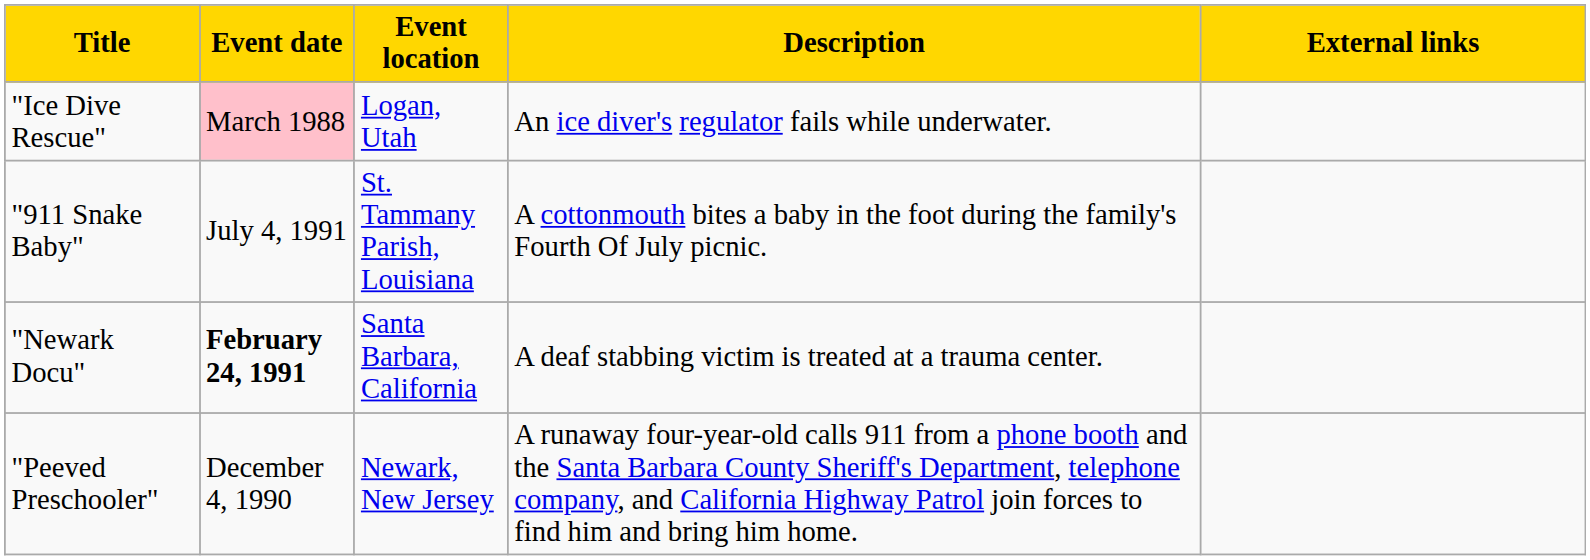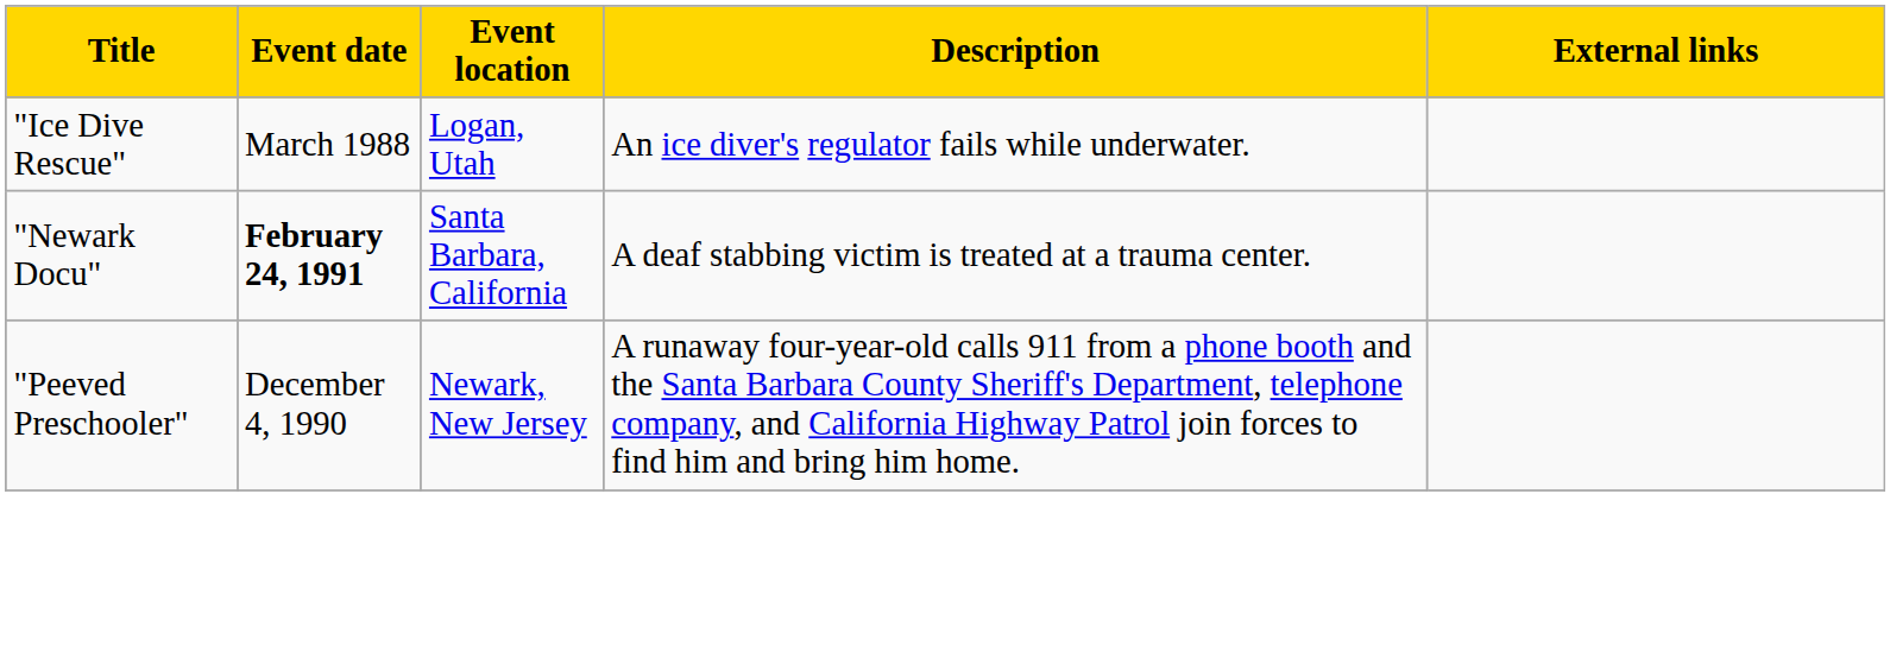"Ice Dive Rescue" | Event date: pink background -> no background
- row: "911 Snake Baby" | July 4, 1991 | St. Tammany Parish, Louisiana | A cottonmouth bites a baby in the foot during the family's Fourth Of July picnic.
